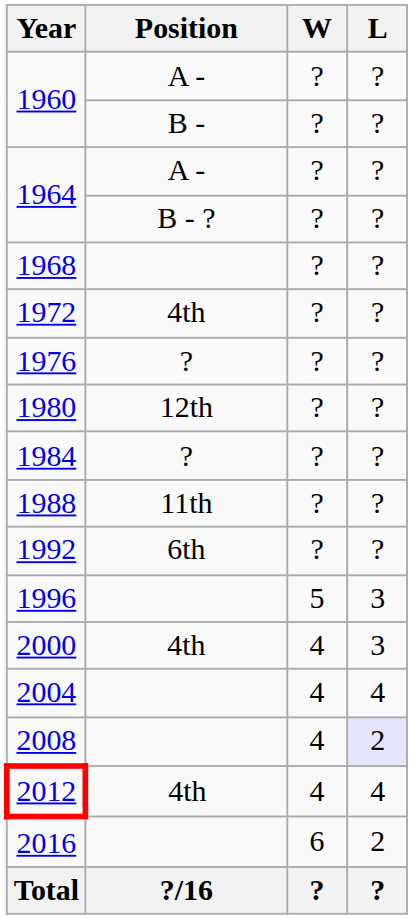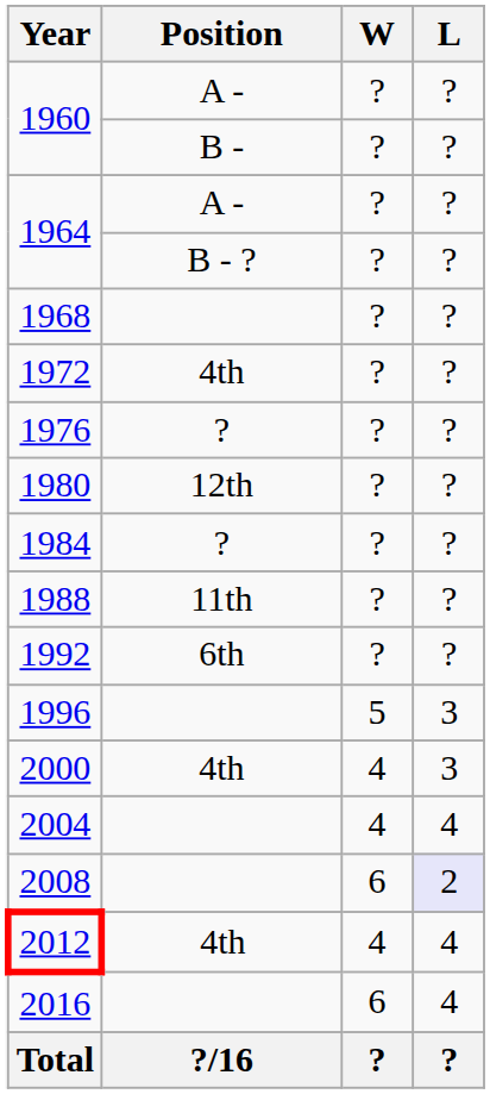2008 | W: 4 -> 6
2016 | L: 2 -> 4
